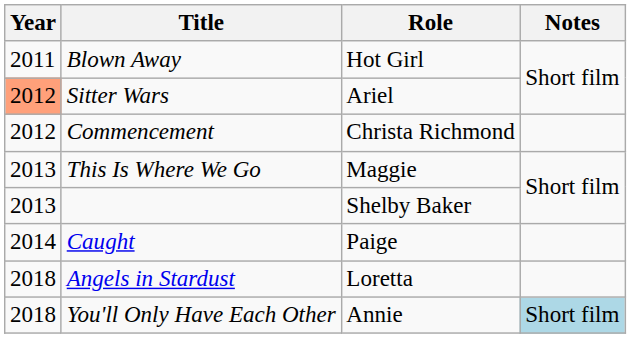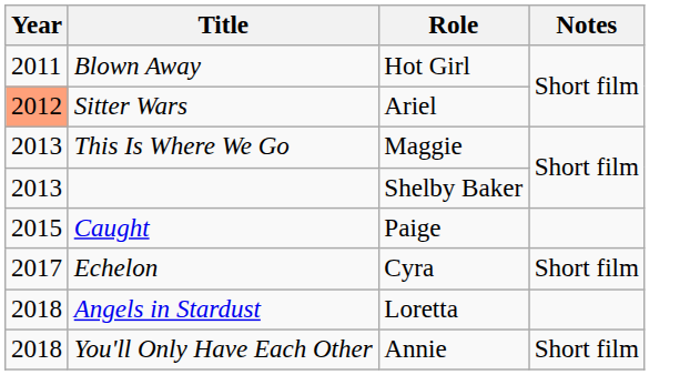- row: 2012 | Commencement | Christa Richmond
Caught | Year: 2014 -> 2015
+ row: 2017 | Echelon | Cyra | Short film
You'll Only Have Each Other | Notes: lightblue background -> no background
